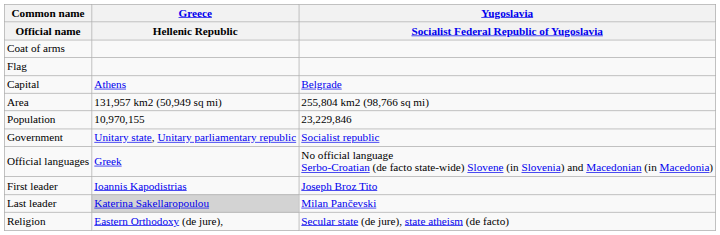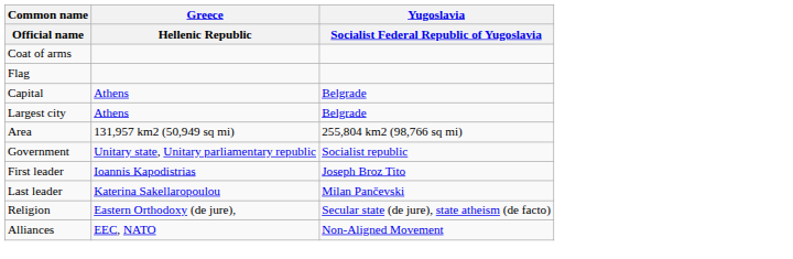+ row: Largest city | Athens | Belgrade
- row: Population | 10,970,155 | 23,229,846
- row: Official languages | Greek | No official language Serbo-Croatian (de facto state-wide) Slovene (in Slovenia) and Macedonian (in Macedonia)
Last leader | Greece / Hellenic Republic: lightgrey background -> no background
+ row: Alliances | EEC, NATO | Non-Aligned Movement
